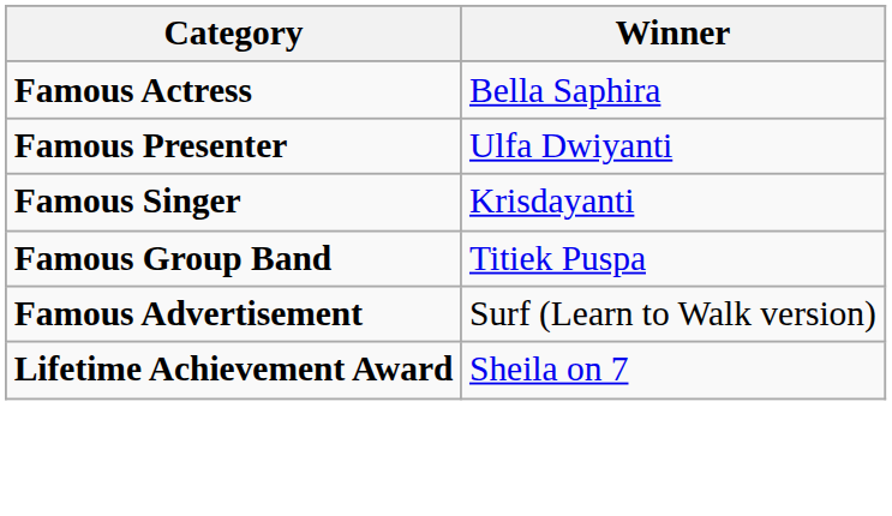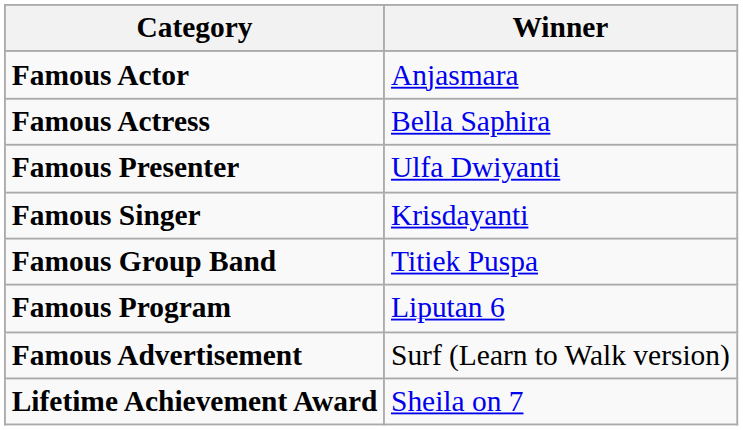+ row: Famous Actor | Anjasmara
+ row: Famous Program | Liputan 6
